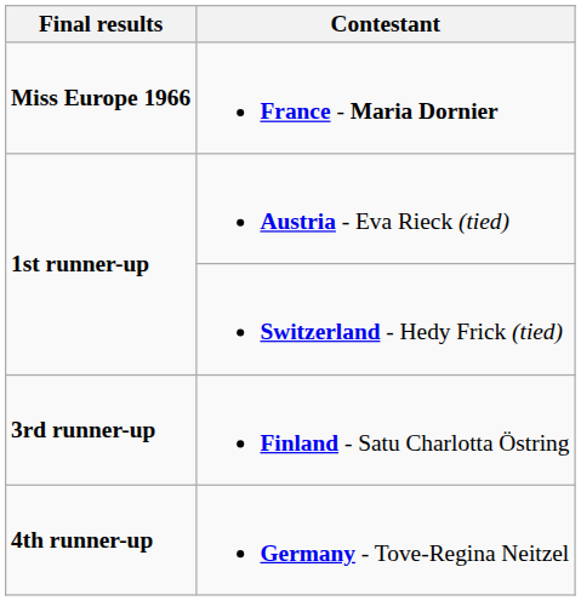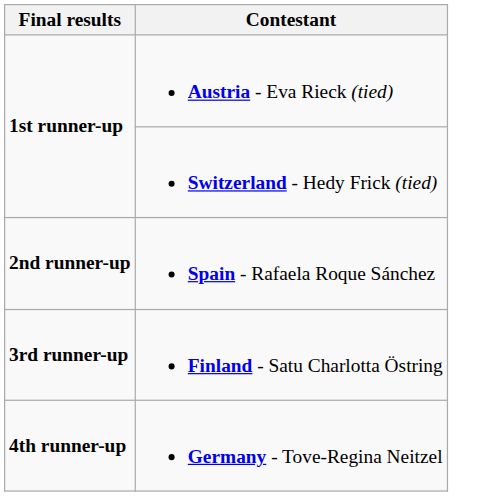- row: Miss Europe 1966 | France - Maria Dornier
+ row: 2nd runner-up | Spain - Rafaela Roque Sánchez
